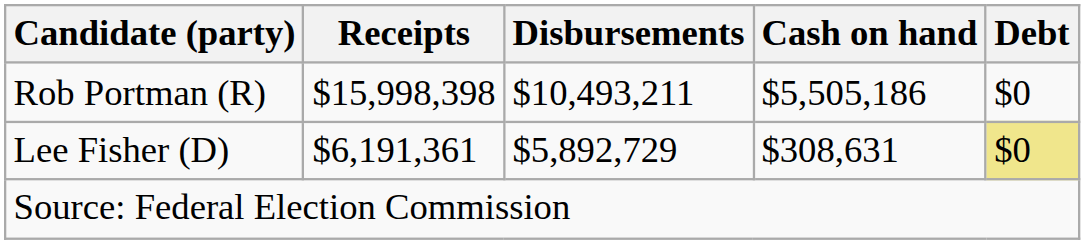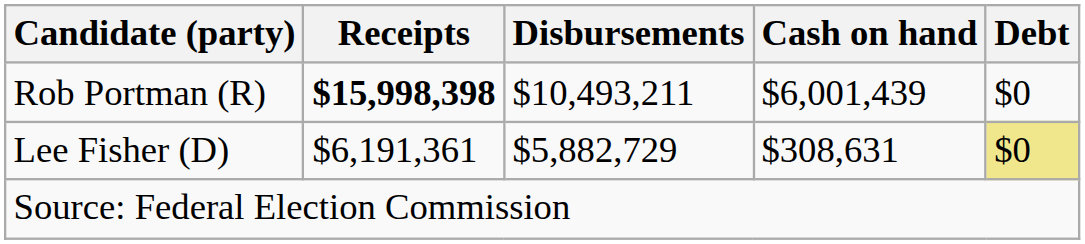Rob Portman (R) | Receipts: normal -> bold
Rob Portman (R) | Cash on hand: $5,505,186 -> $6,001,439
Lee Fisher (D) | Disbursements: $5,892,729 -> $5,882,729
